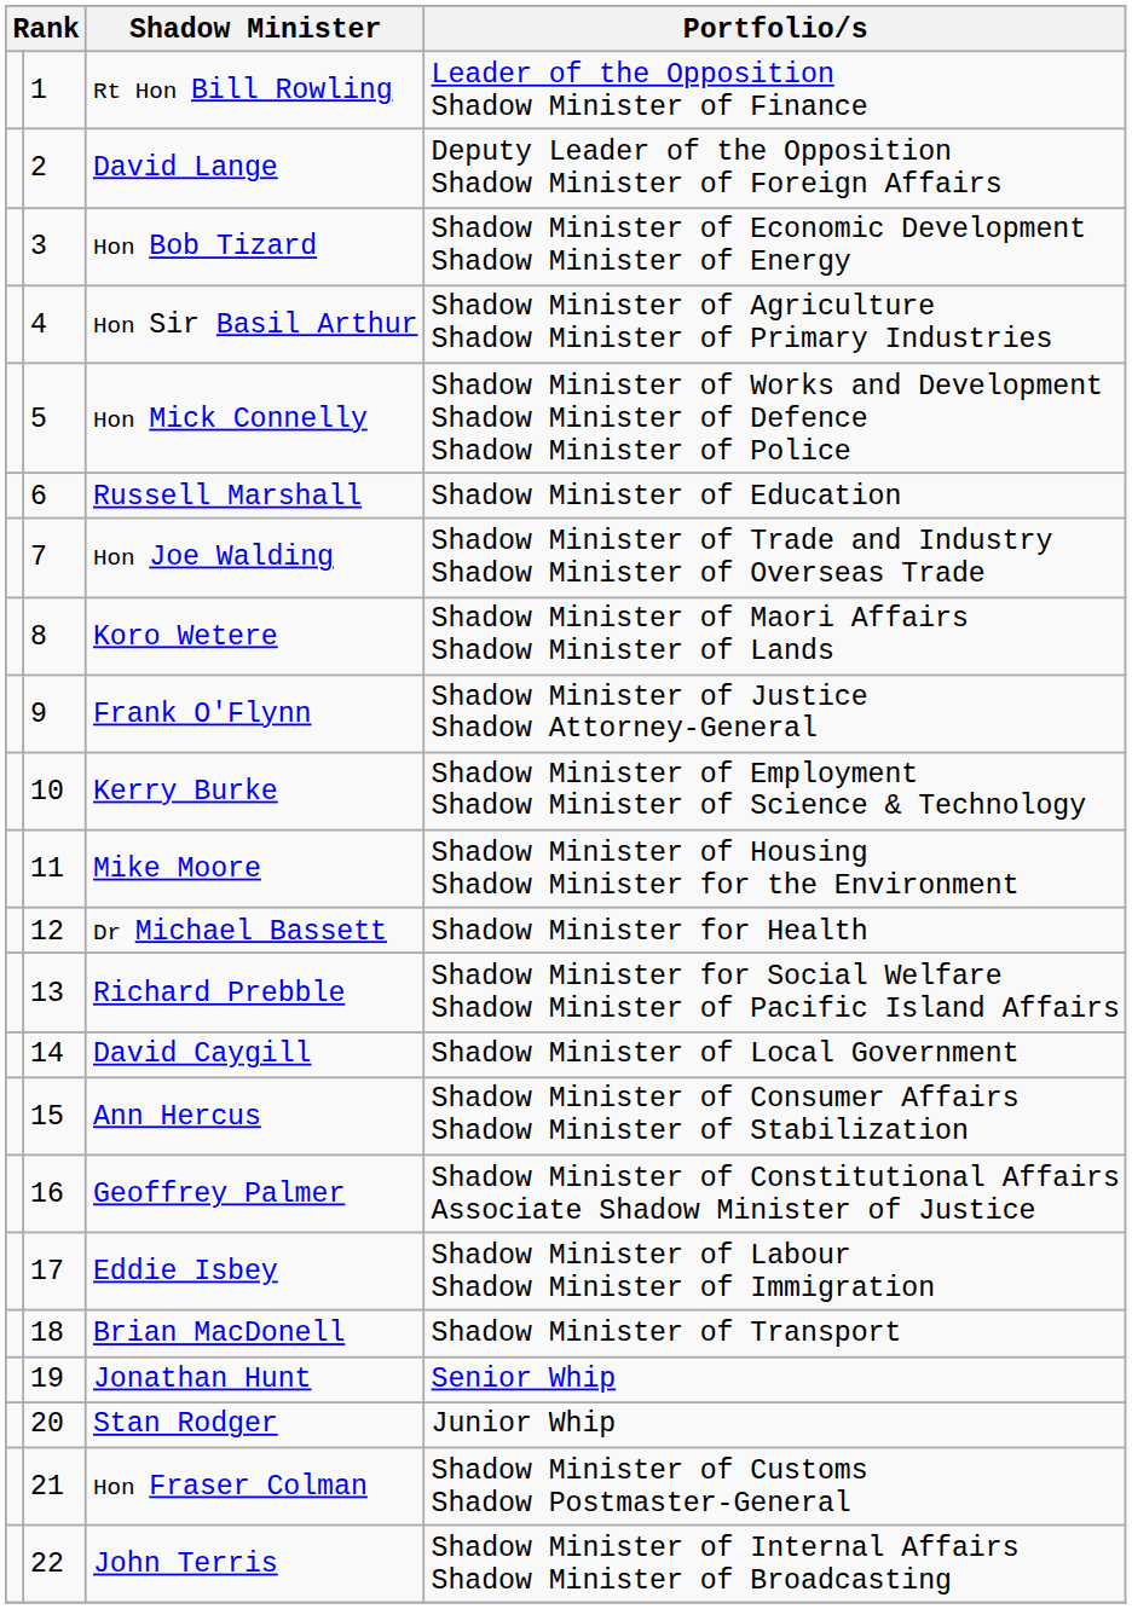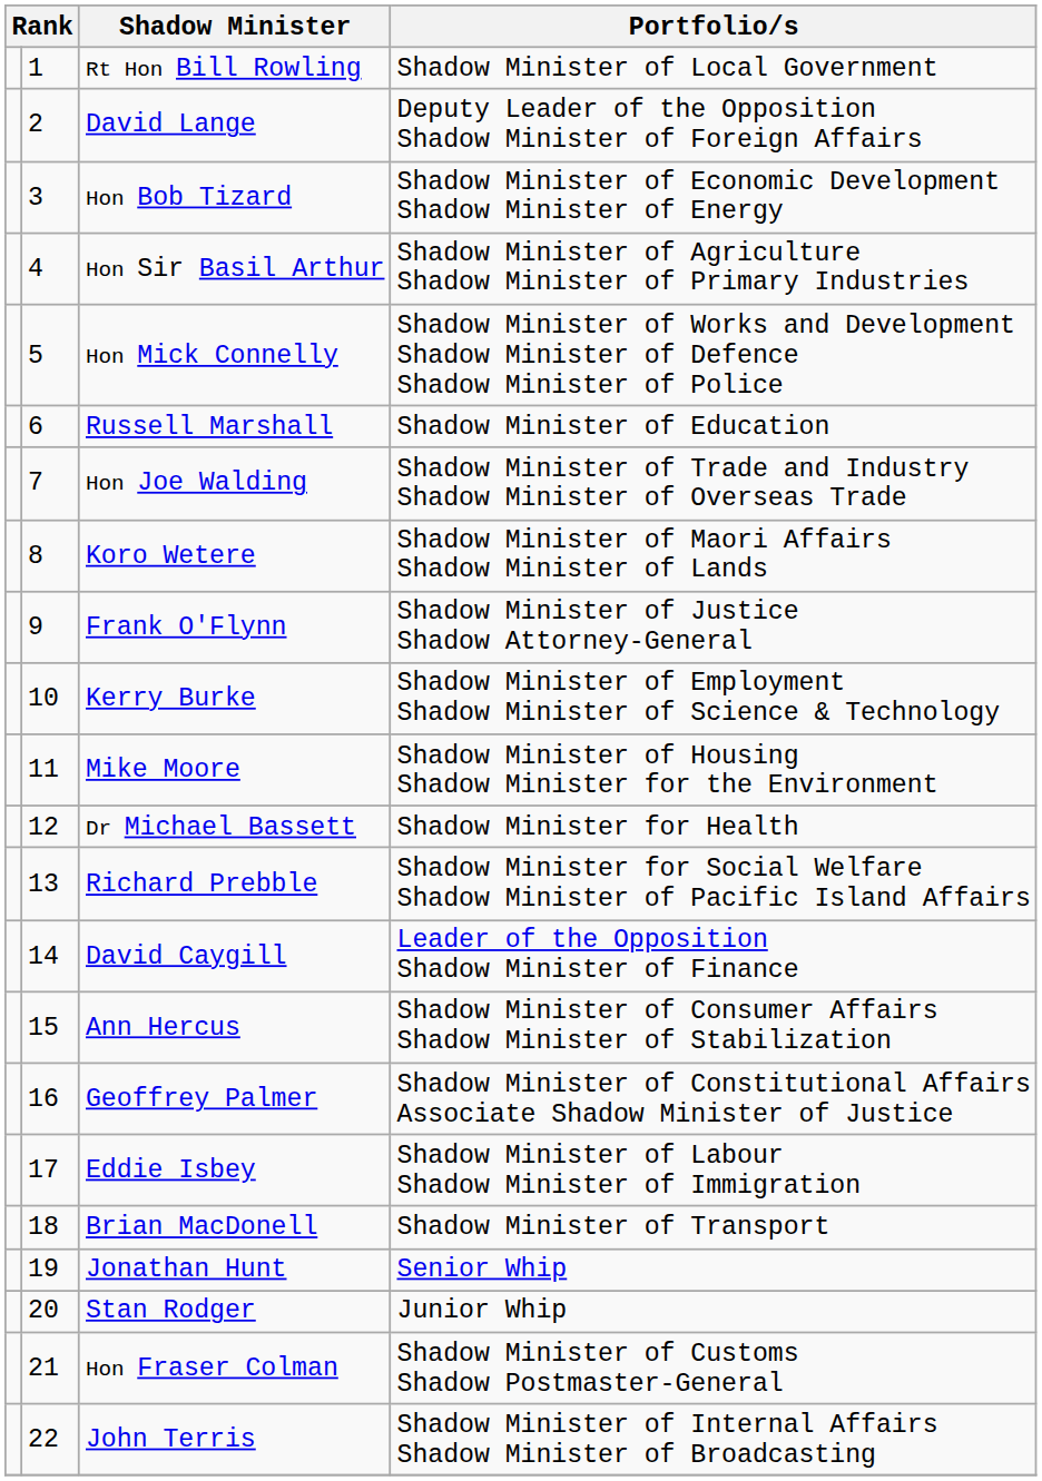Rt Hon Bill Rowling | Portfolio/s: Leader of the Opposition Shadow Minister of Finance -> Shadow Minister of Local Government
David Caygill | Portfolio/s: Shadow Minister of Local Government -> Leader of the Opposition Shadow Minister of Finance
